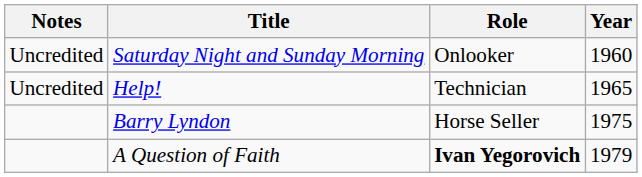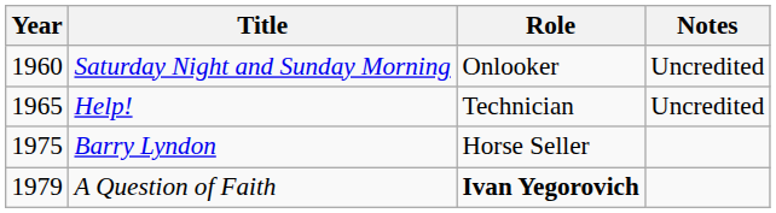columns swapped: Year <-> Notes
